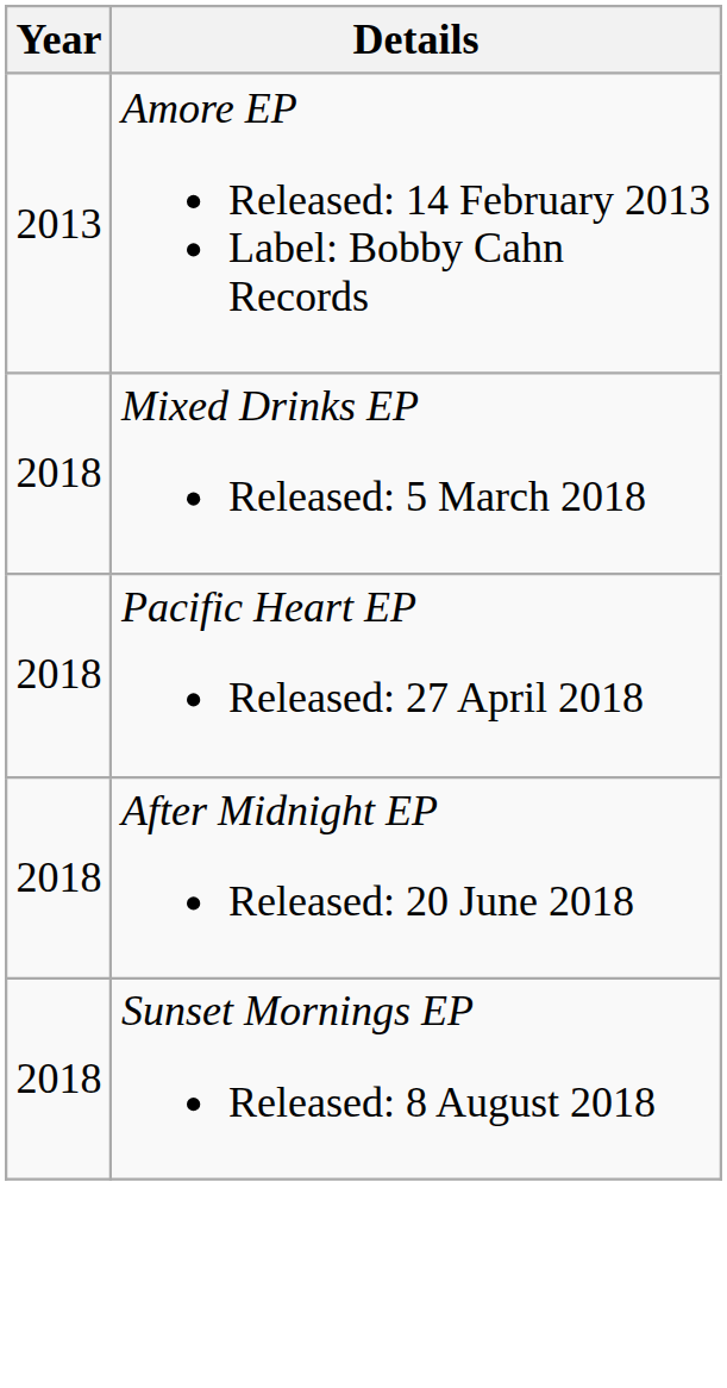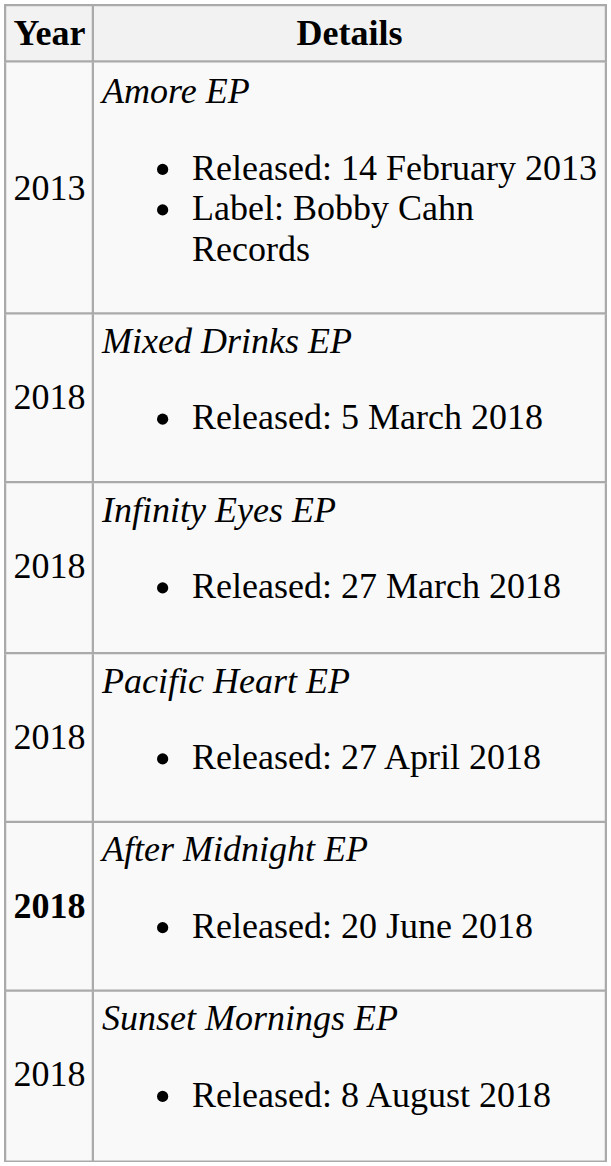+ row: 2018 | Infinity Eyes EP Released: 27 March 2018
After Midnight EP Released: 20 June 2018 | Year: normal -> bold
